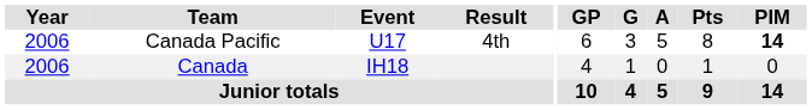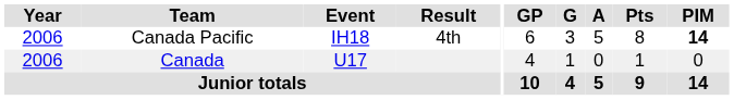Canada Pacific | Event: U17 -> IH18
Canada | Event: IH18 -> U17
